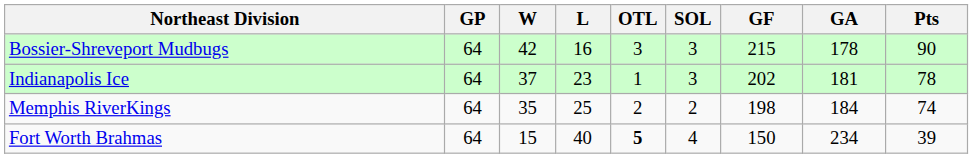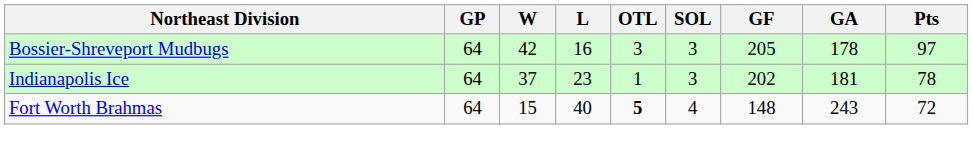Bossier-Shreveport Mudbugs | GF: 215 -> 205
Bossier-Shreveport Mudbugs | Pts: 90 -> 97
- row: Memphis RiverKings | 64 | 35 | 25 | 2 | 2 | 198 | 184 | 74
Fort Worth Brahmas | GF: 150 -> 148
Fort Worth Brahmas | GA: 234 -> 243
Fort Worth Brahmas | Pts: 39 -> 72
